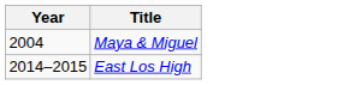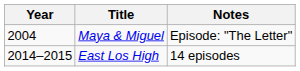+ column: Notes | Episode: "The Letter" | 14 episodes
